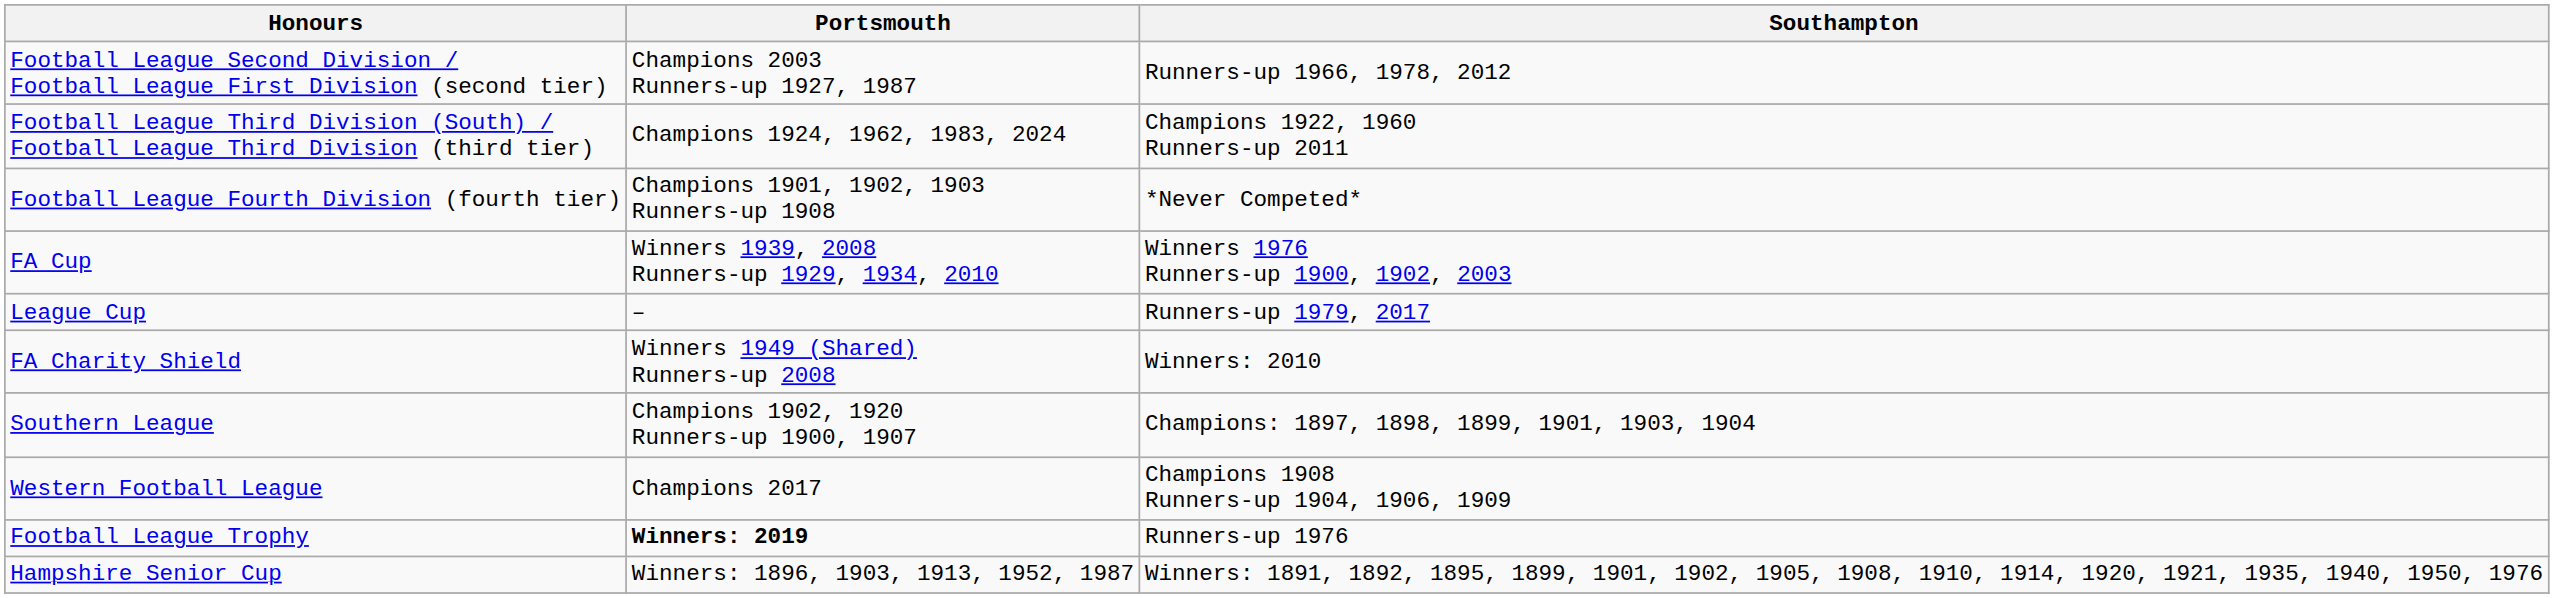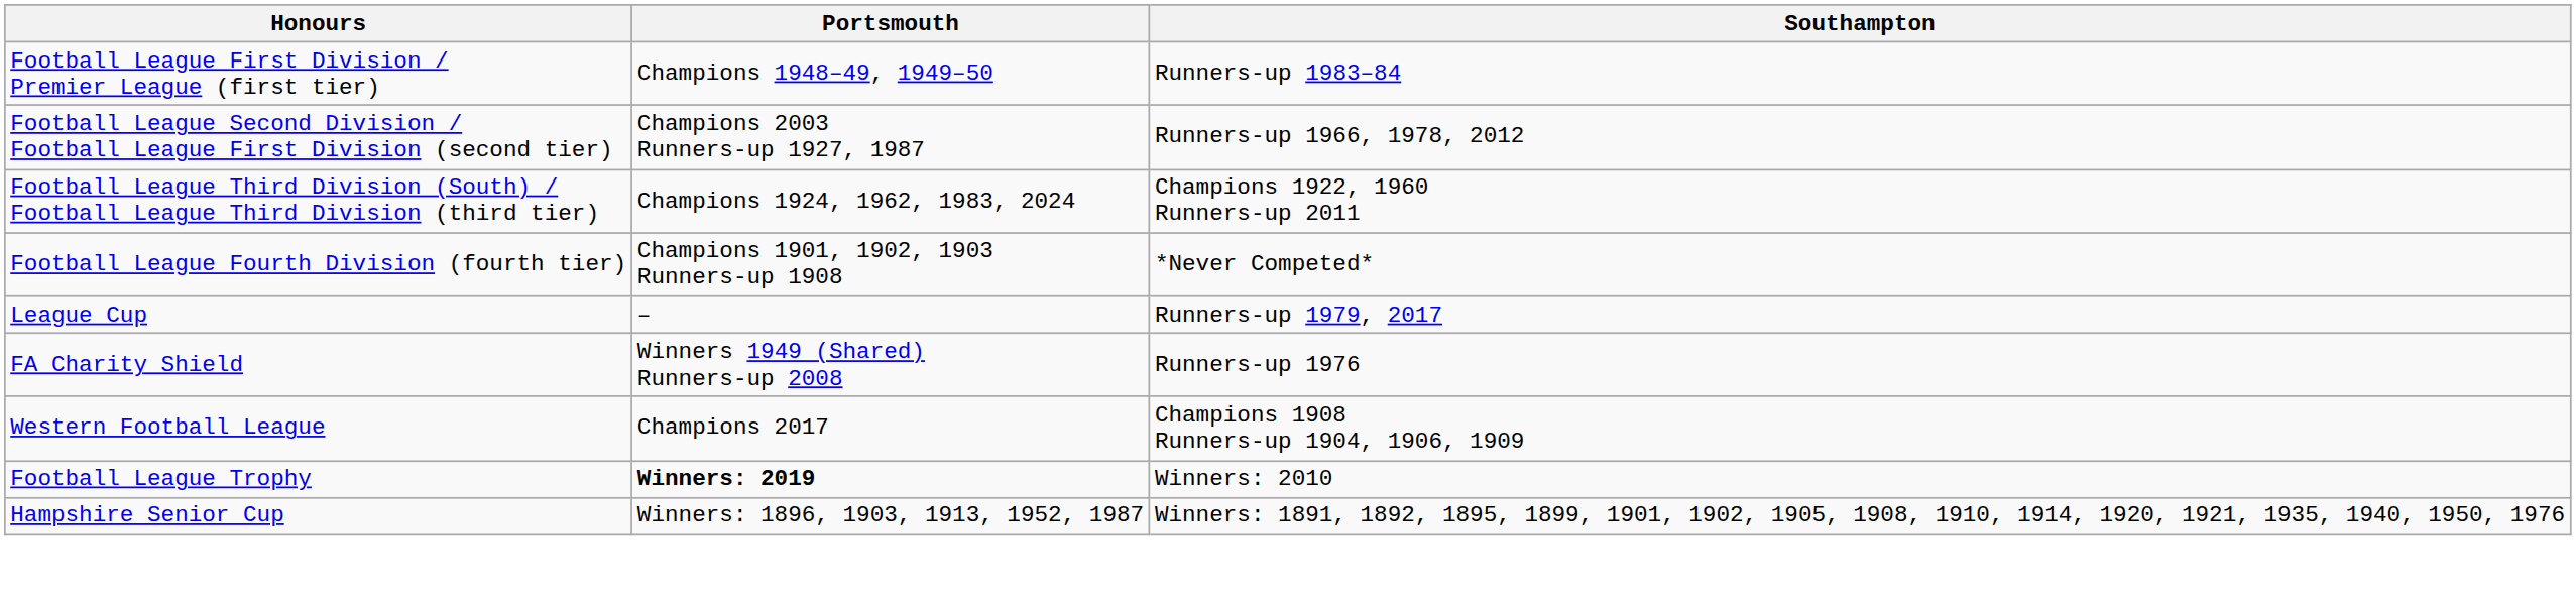+ row: Football League First Division / Premier League (first tier) | Champions 1948–49, 1949–50 | Runners-up 1983–84
- row: FA Cup | Winners 1939, 2008 Runners-up 1929, 1934, 2010 | Winners 1976 Runners-up 1900, 1902, 2003
FA Charity Shield | Southampton: Winners: 2010 -> Runners-up 1976
- row: Southern League | Champions 1902, 1920 Runners-up 1900, 1907 | Champions: 1897, 1898, 1899, 1901, 1903, 1904
Football League Trophy | Southampton: Runners-up 1976 -> Winners: 2010
